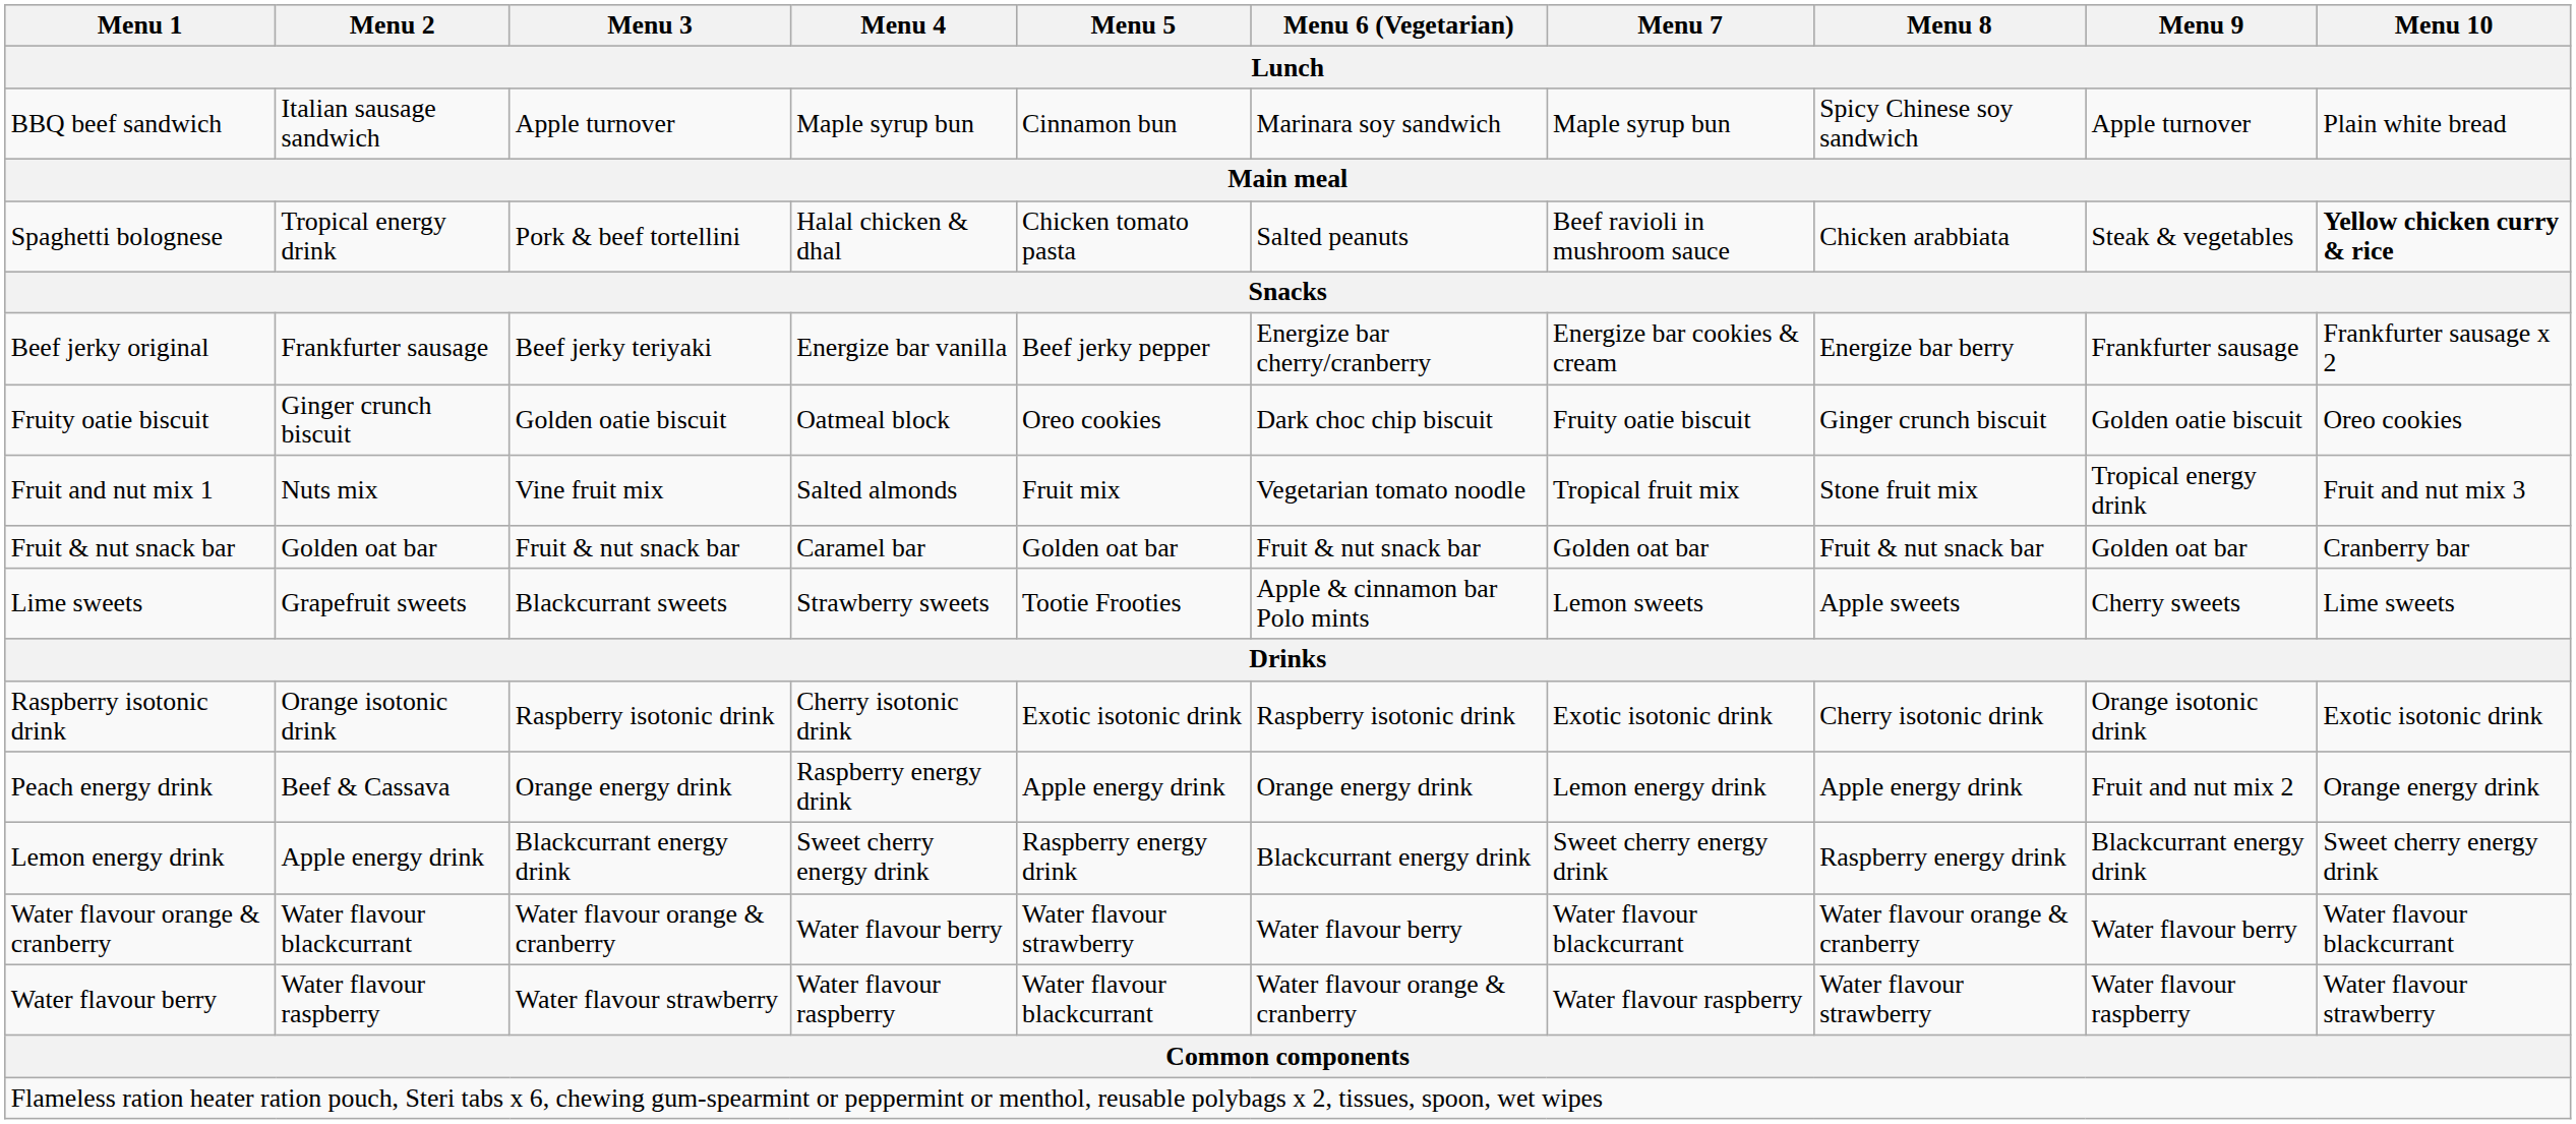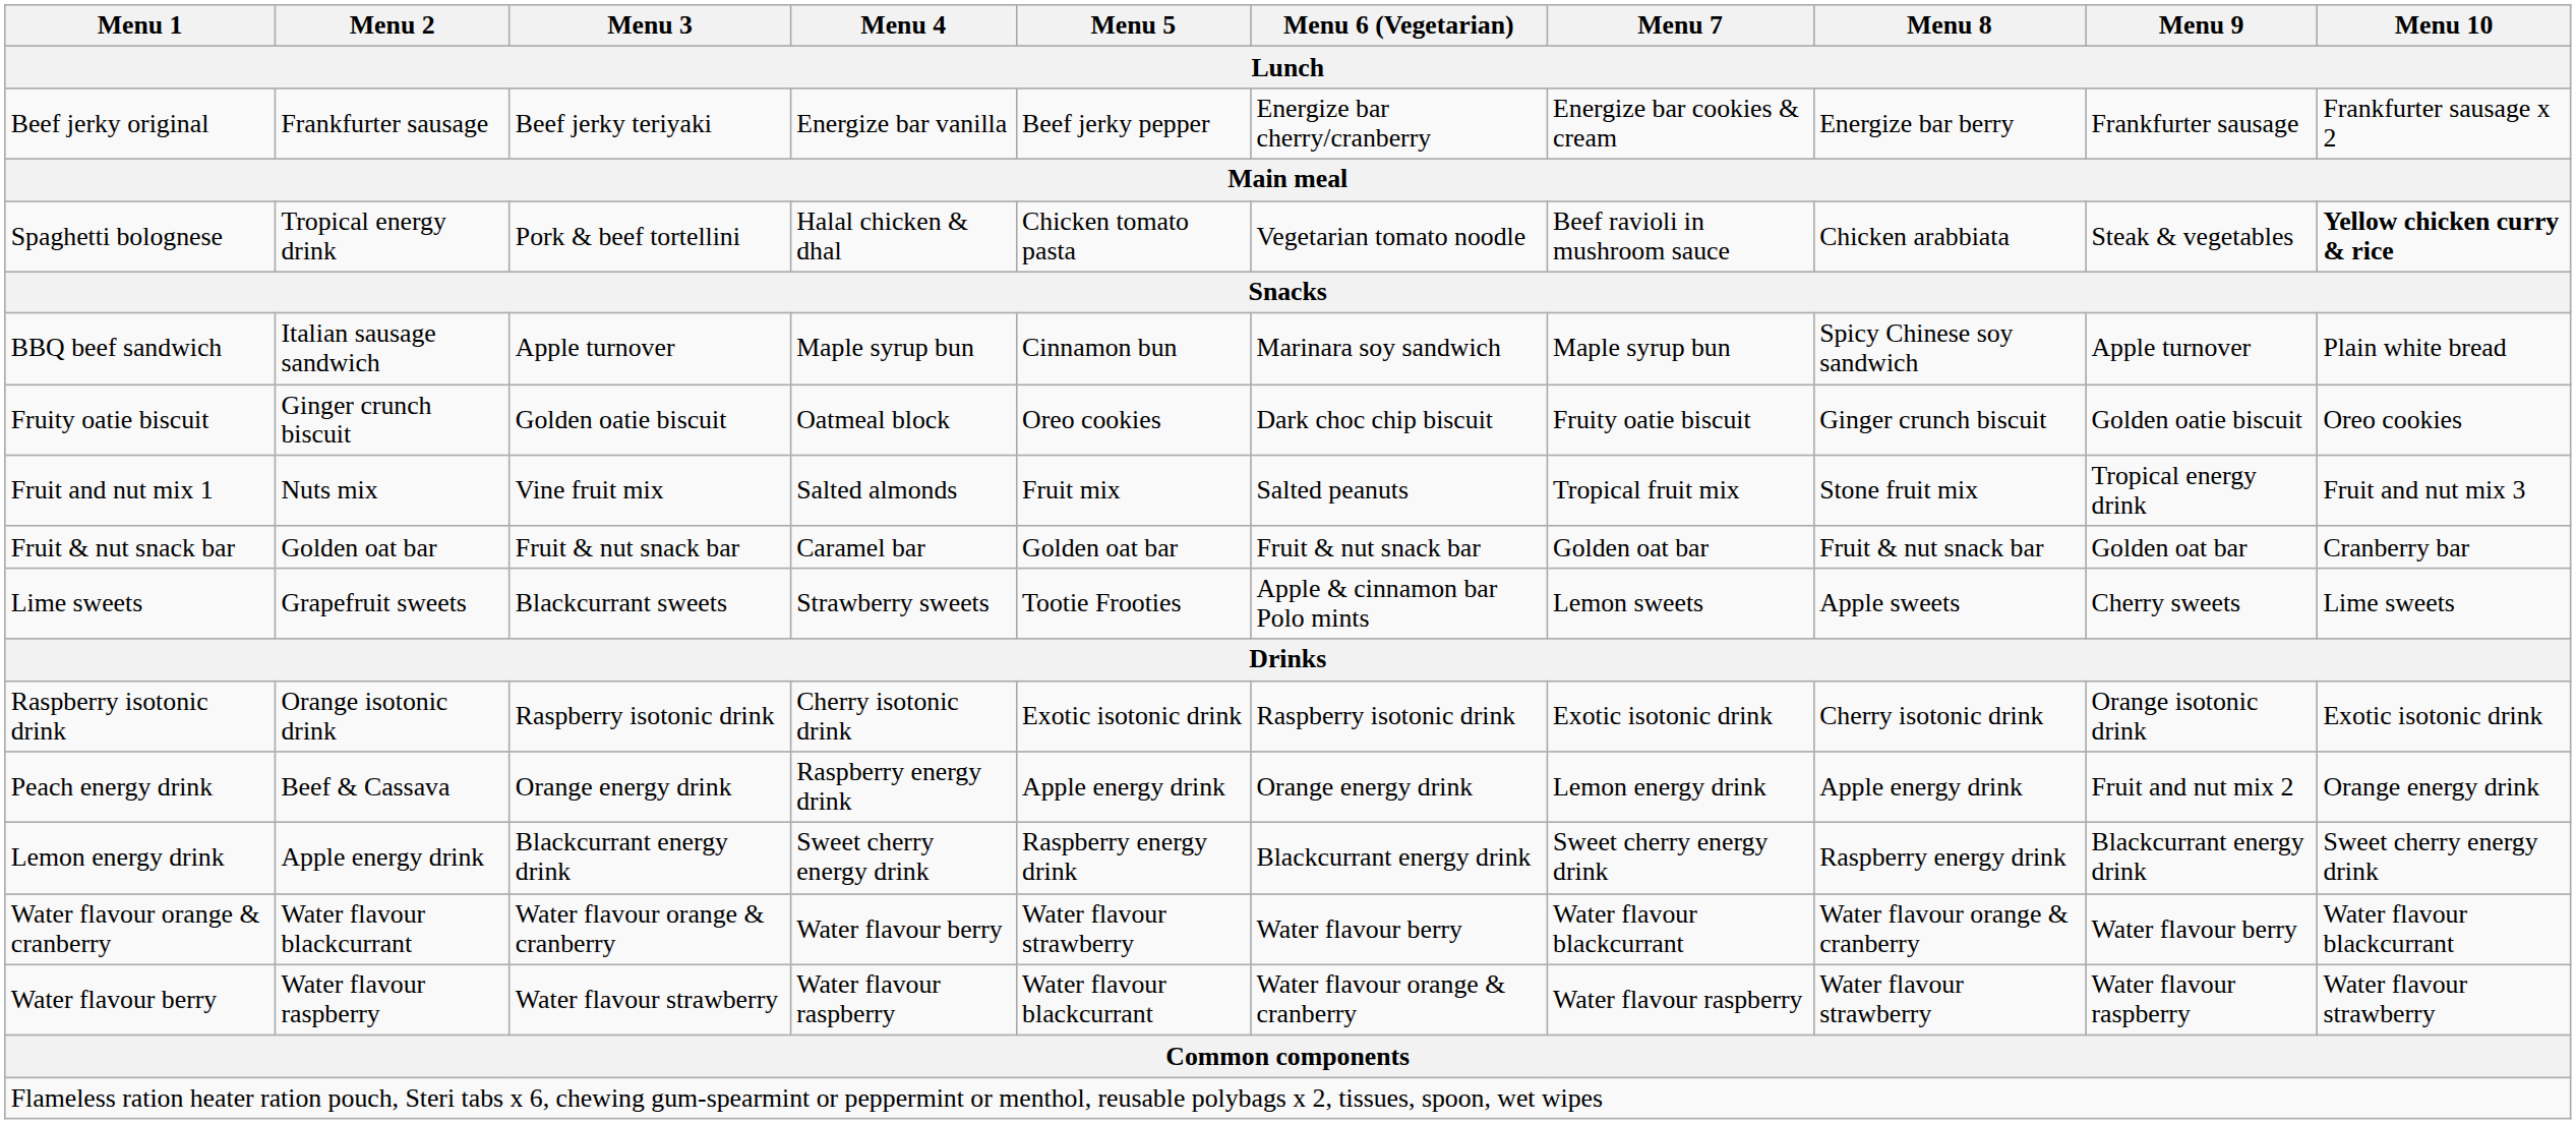rows swapped: BBQ beef sandwich <-> Beef jerky original
Spaghetti bolognese | Menu 6 (Vegetarian): Salted peanuts -> Vegetarian tomato noodle
Fruit and nut mix 1 | Menu 6 (Vegetarian): Vegetarian tomato noodle -> Salted peanuts
